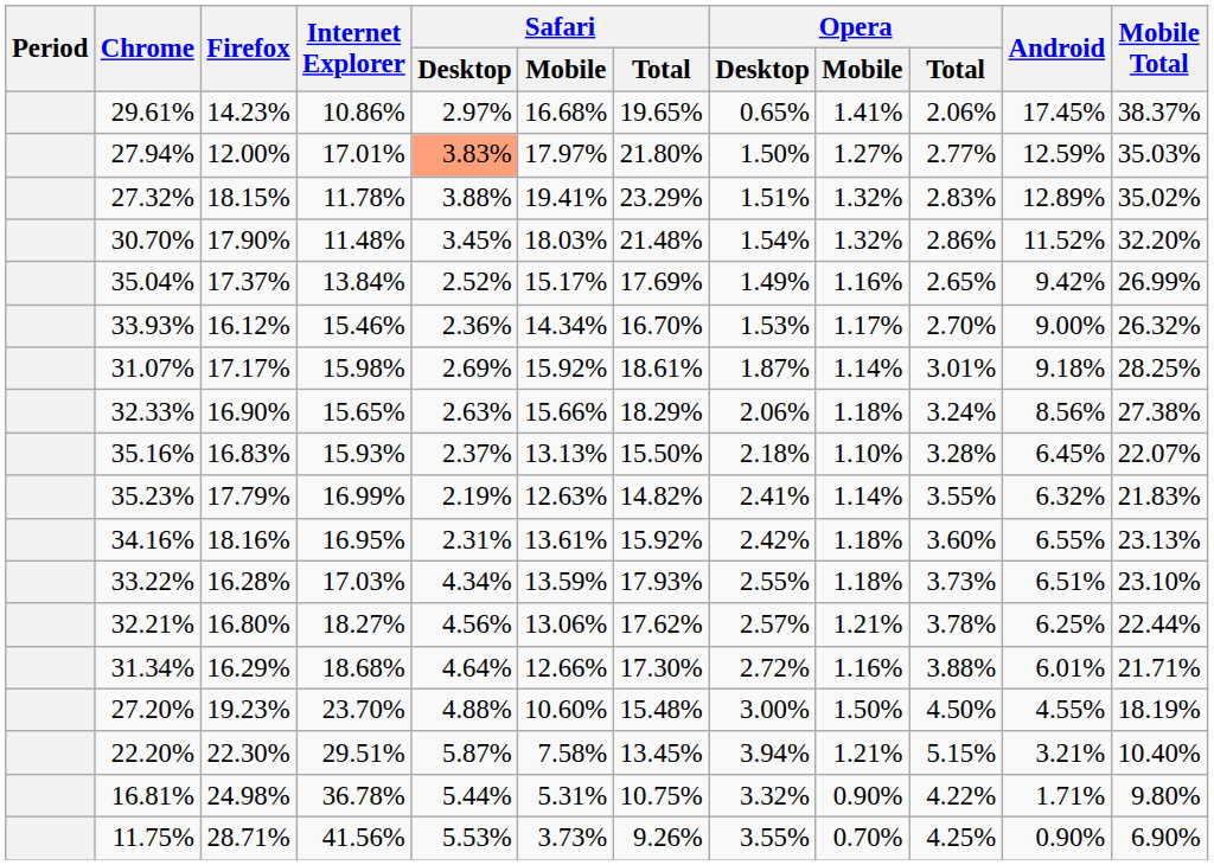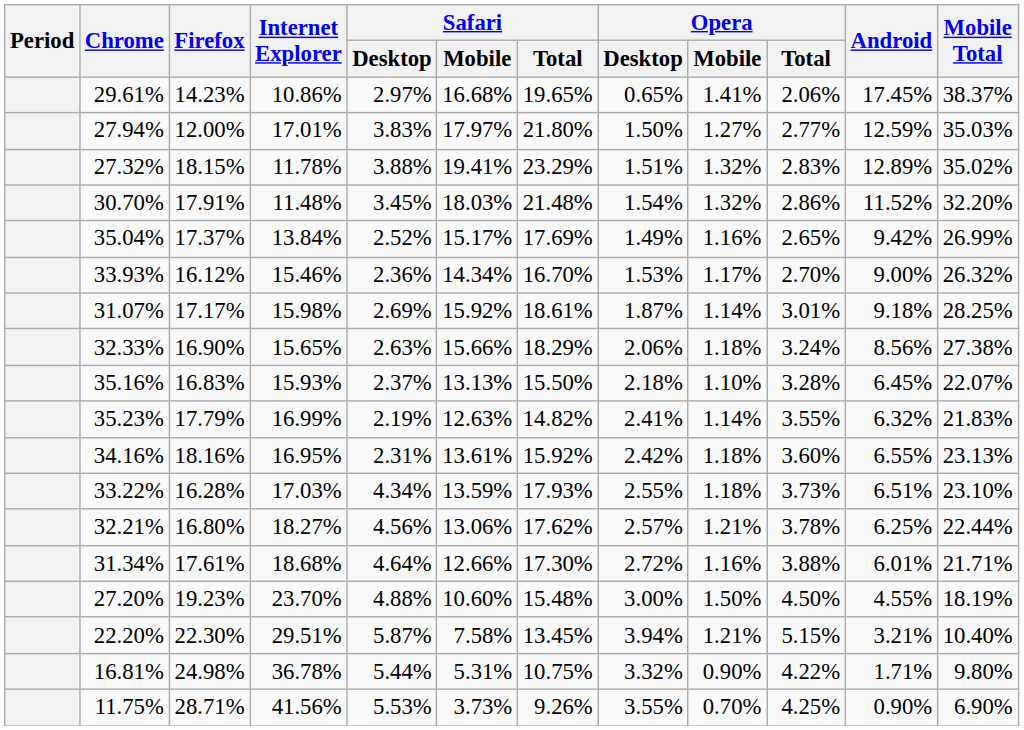27.94% | Safari / Desktop: lightsalmon background -> no background
30.70% | Firefox: 17.90% -> 17.91%
31.34% | Firefox: 16.29% -> 17.61%
